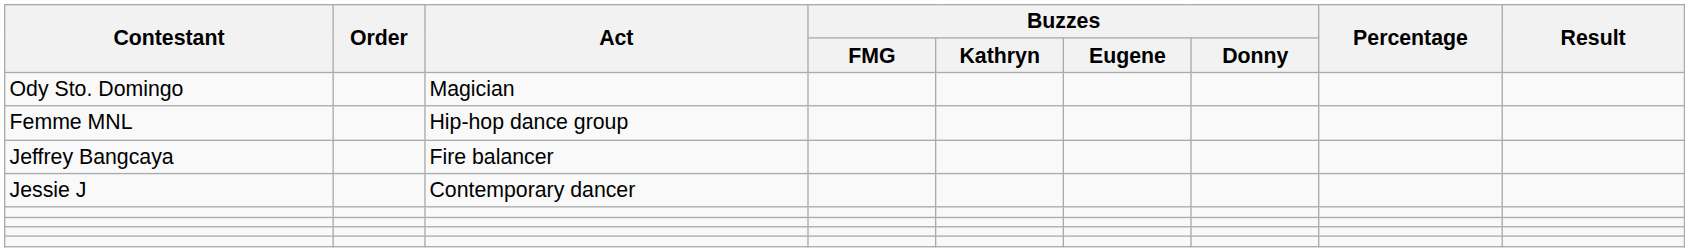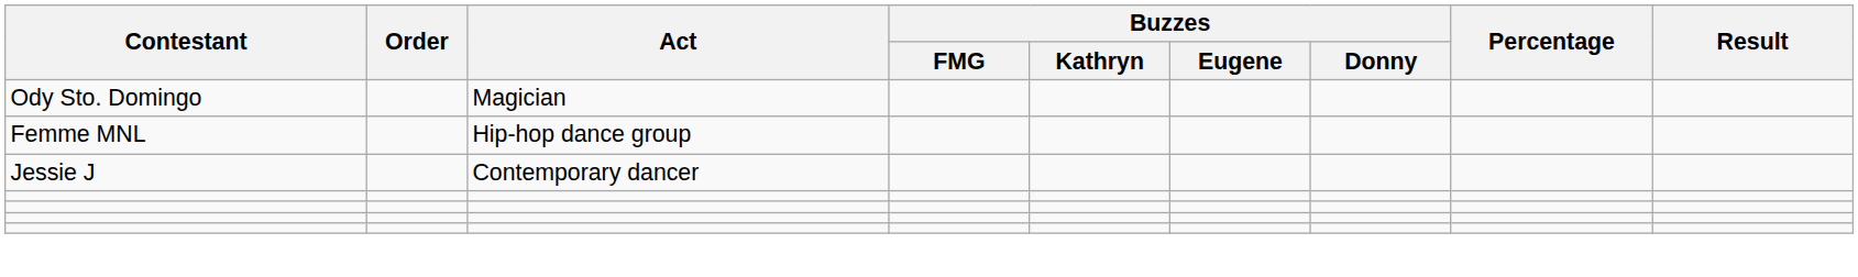- row: Jeffrey Bangcaya | Fire balancer
